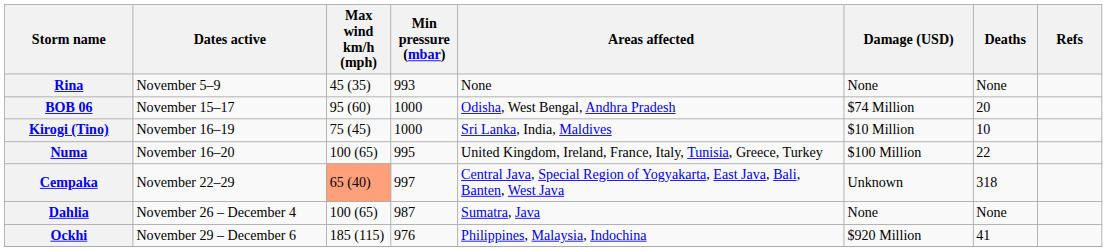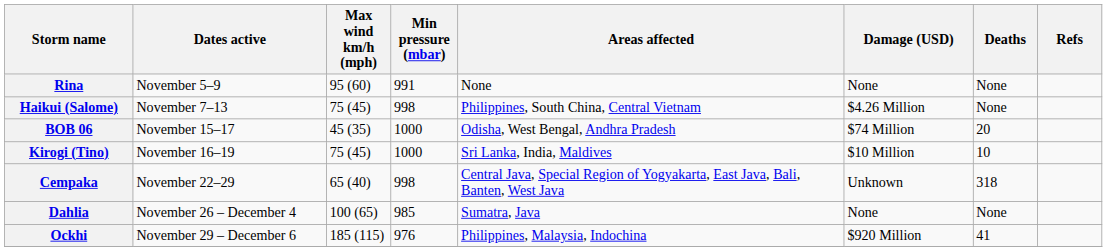Rina | Max wind km/h (mph): 45 (35) -> 95 (60)
Rina | Min pressure (mbar): 993 -> 991
+ row: Haikui (Salome) | November 7–13 | 75 (45) | 998 | Philippines, South China, Central Vietnam | $4.26 Million | None
BOB 06 | Max wind km/h (mph): 95 (60) -> 45 (35)
- row: Numa | November 16–20 | 100 (65) | 995 | United Kingdom, Ireland, France, Italy, Tunisia, Greece, Turkey | $100 Million | 22
Cempaka | Max wind km/h (mph): lightsalmon background -> no background
Cempaka | Min pressure (mbar): 997 -> 998
Dahlia | Min pressure (mbar): 987 -> 985
